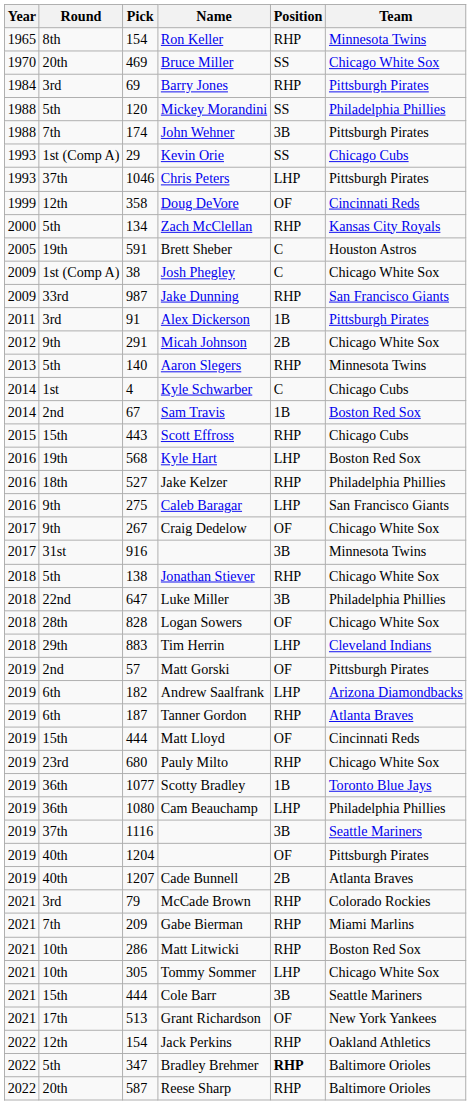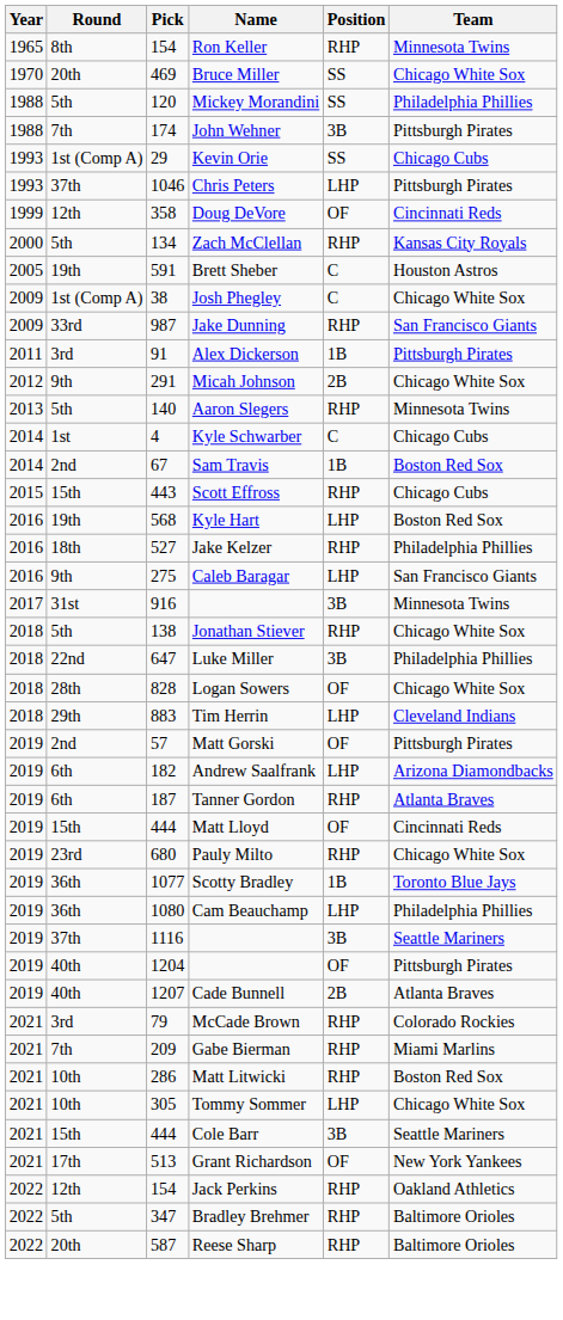- row: 1984 | 3rd | 69 | Barry Jones | RHP | Pittsburgh Pirates
- row: 2017 | 9th | 267 | Craig Dedelow | OF | Chicago White Sox
Bradley Brehmer | Position: bold -> normal
